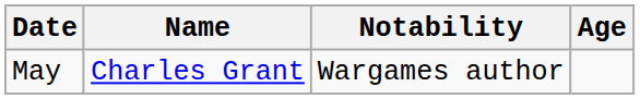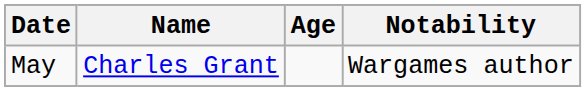columns swapped: Age <-> Notability
